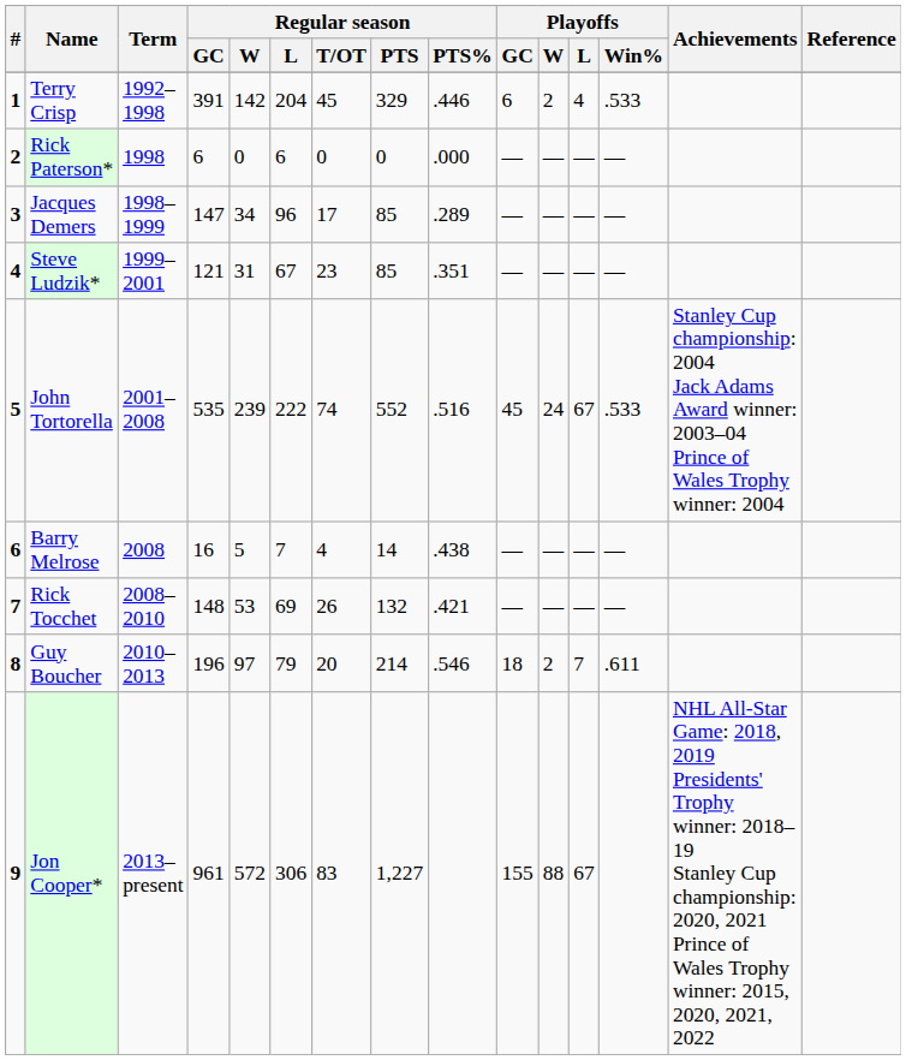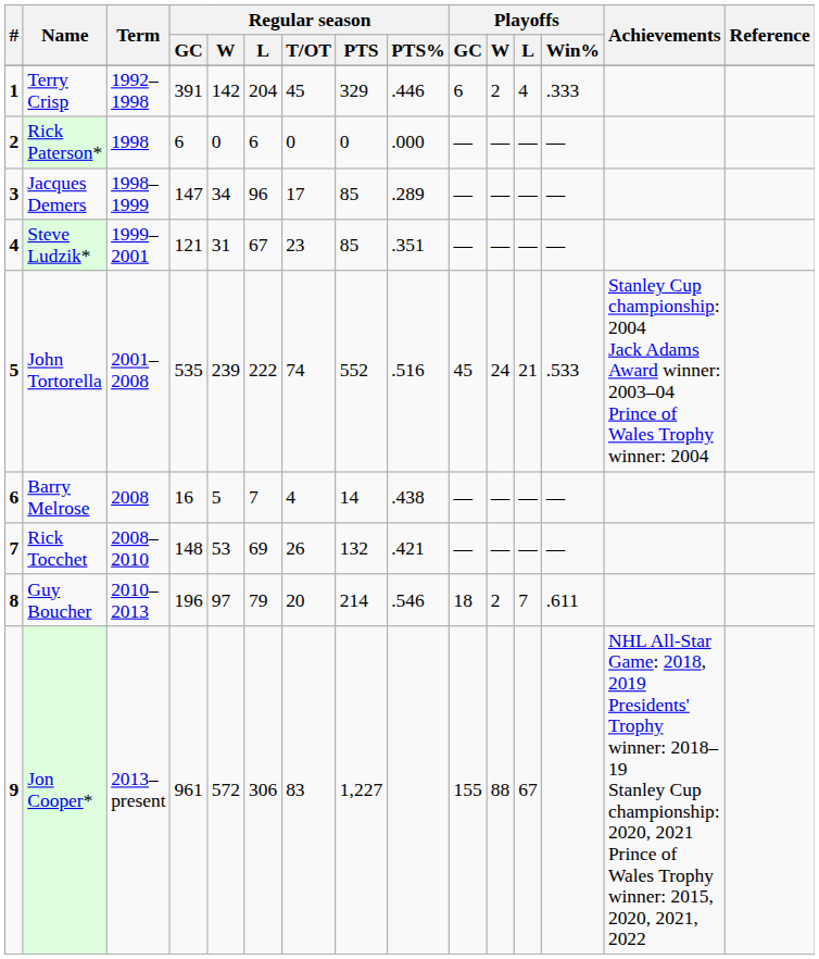Terry Crisp | Playoffs / Win%: .533 -> .333
John Tortorella | Playoffs / L: 67 -> 21
